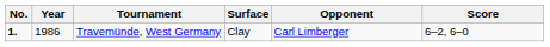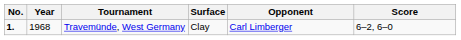Travemünde, West Germany | Year: 1986 -> 1968
